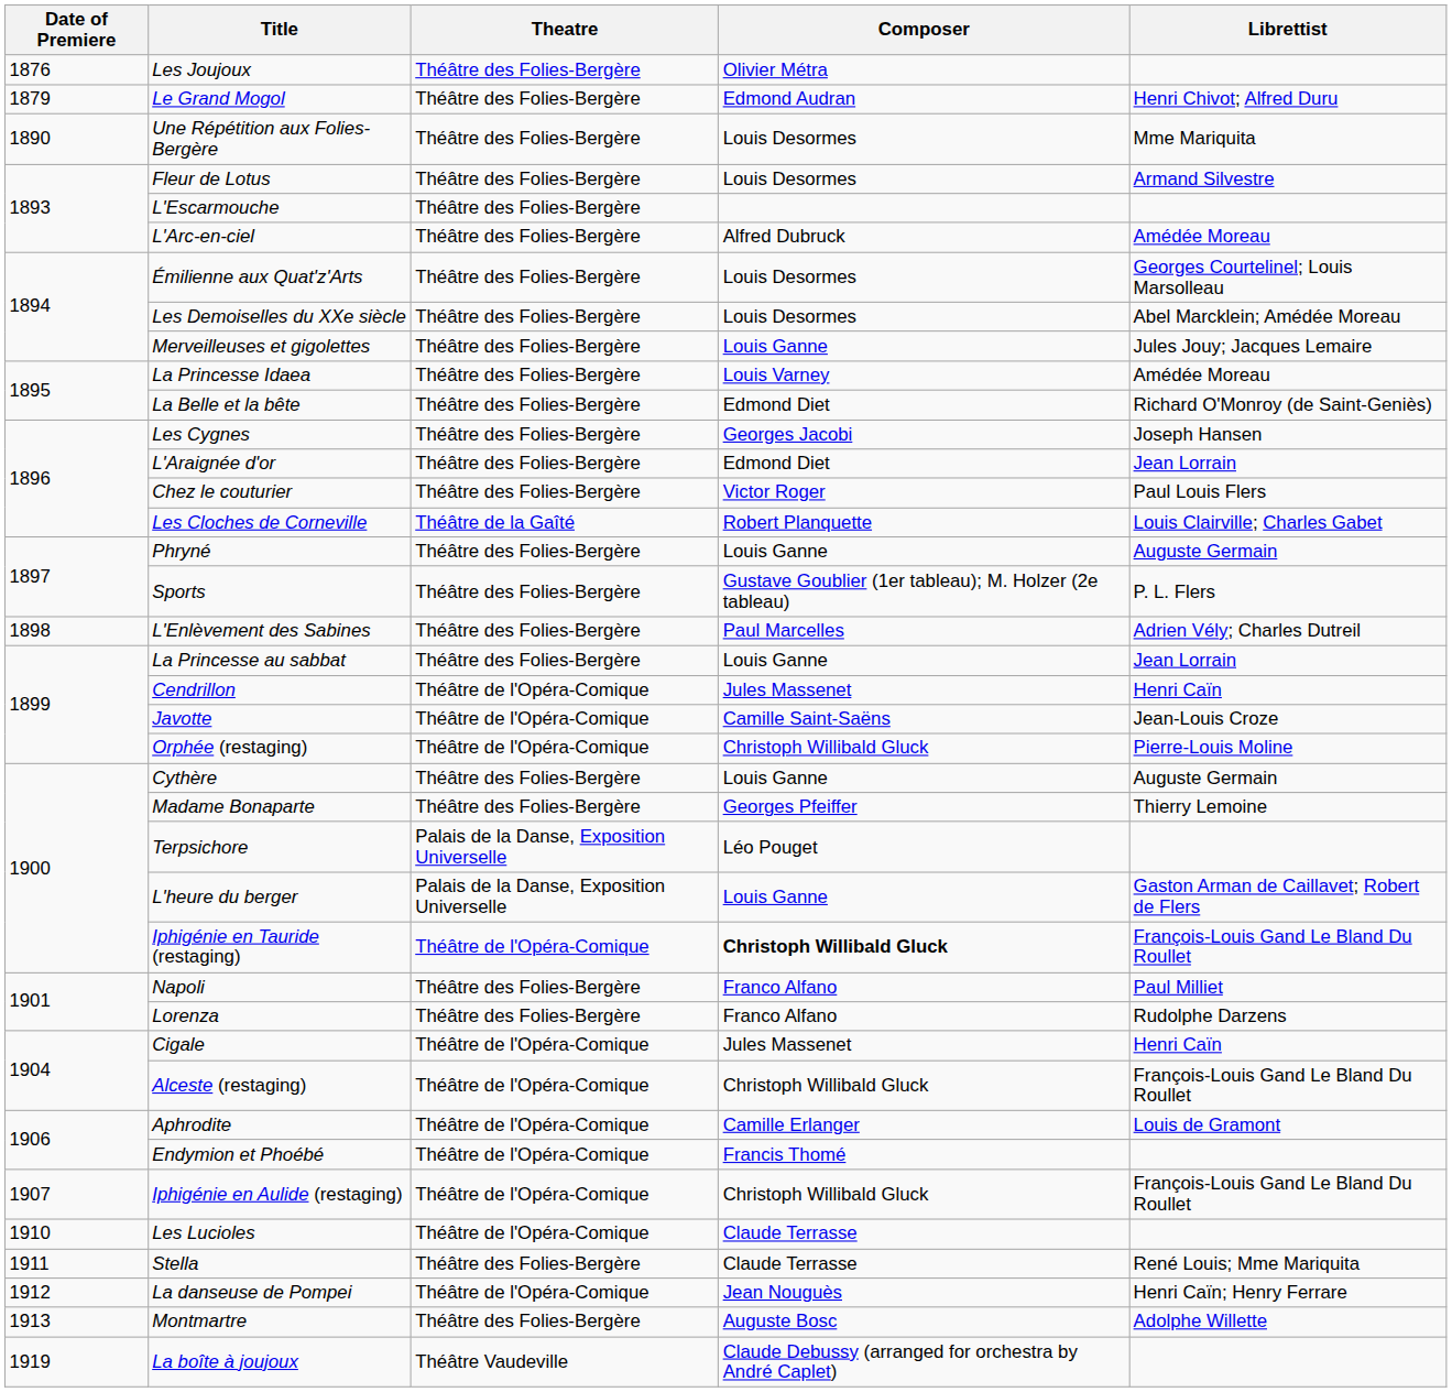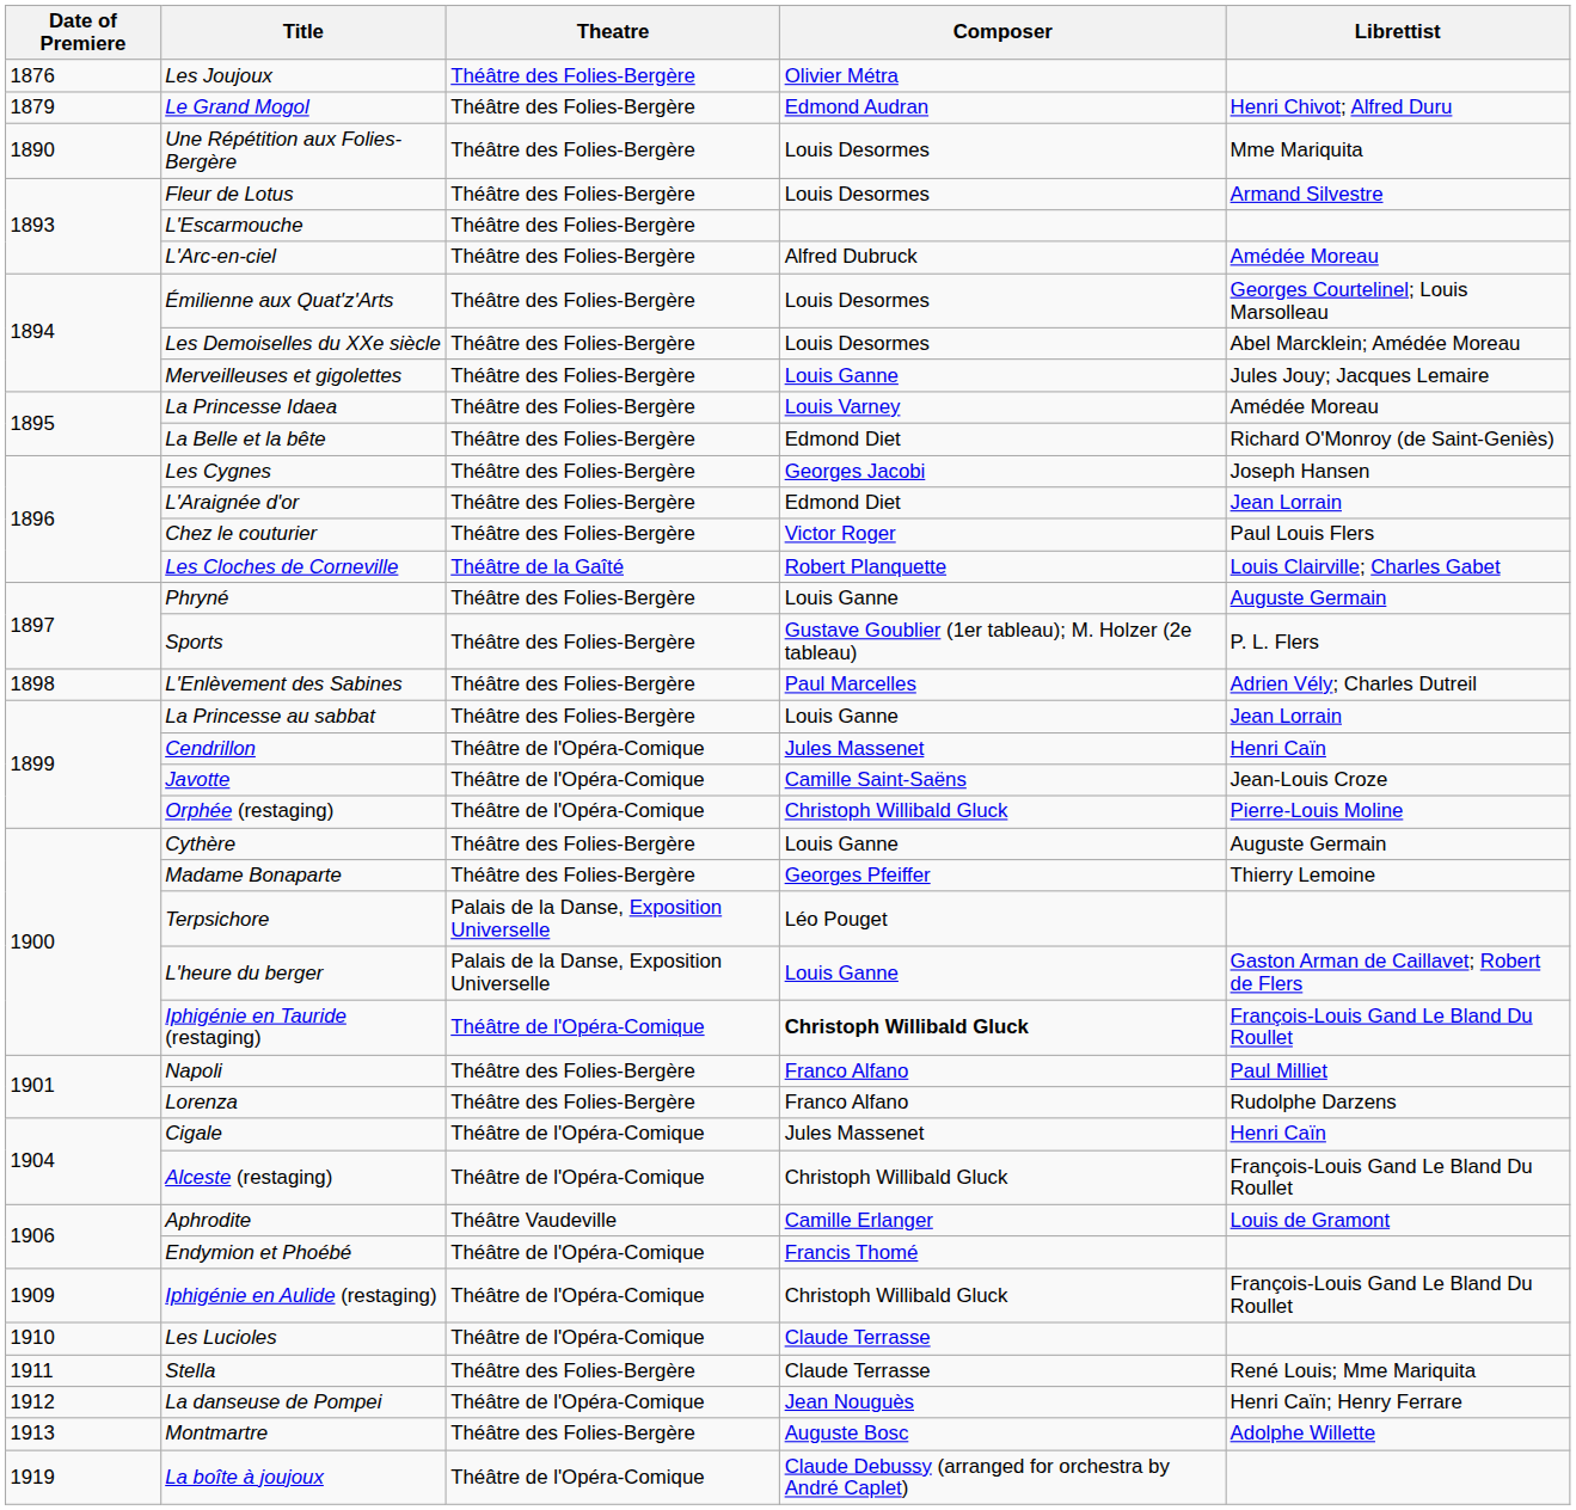Aphrodite | Theatre: Théâtre de l'Opéra-Comique -> Théâtre Vaudeville
Iphigénie en Aulide (restaging) | Date of Premiere: 1907 -> 1909
La boîte à joujoux | Theatre: Théâtre Vaudeville -> Théâtre de l'Opéra-Comique
